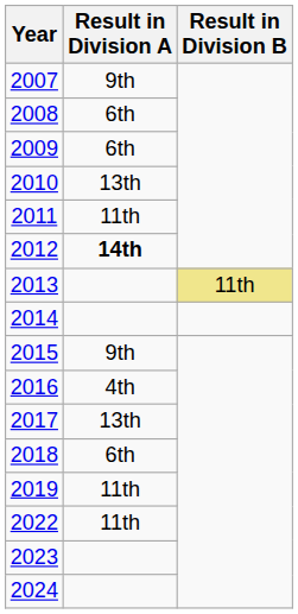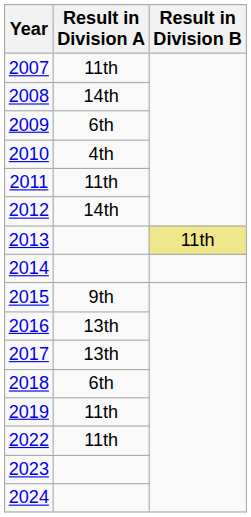2007 | Result in Division A: 9th -> 11th
2008 | Result in Division A: 6th -> 14th
2010 | Result in Division A: 13th -> 4th
2012 | Result in Division A: bold -> normal
2016 | Result in Division A: 4th -> 13th
